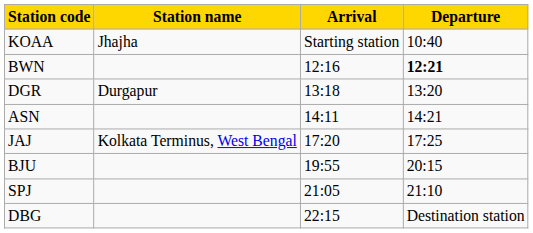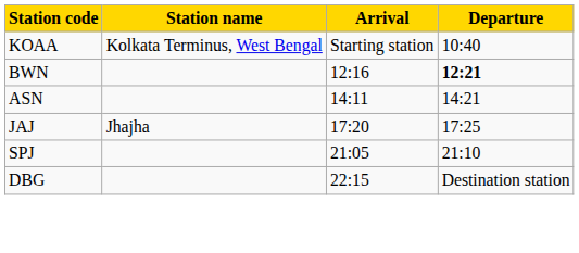KOAA | Station name: Jhajha -> Kolkata Terminus, West Bengal
- row: DGR | Durgapur | 13:18 | 13:20
JAJ | Station name: Kolkata Terminus, West Bengal -> Jhajha
- row: BJU | 19:55 | 20:15
